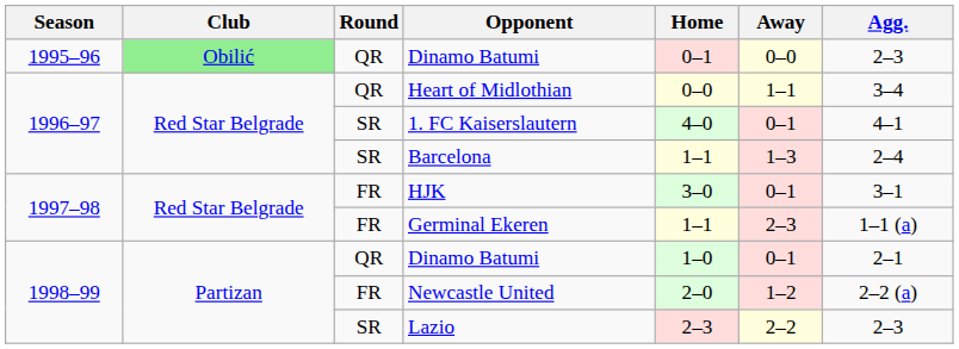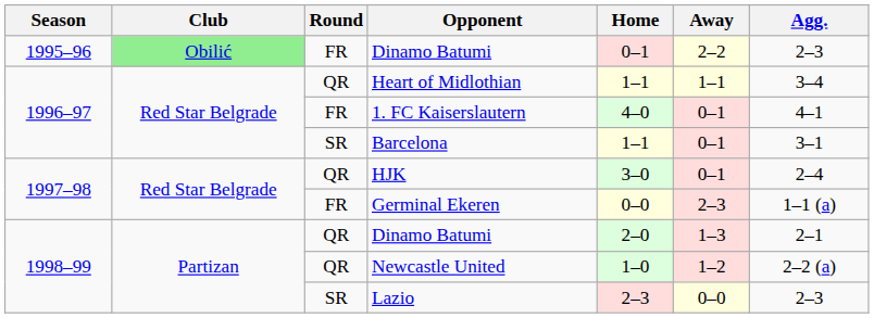1995–96 / Dinamo Batumi | Round: QR -> FR
1995–96 / Dinamo Batumi | Away: 0–0 -> 2–2
Heart of Midlothian | Home: 0–0 -> 1–1
1. FC Kaiserslautern | Round: SR -> FR
Barcelona | Away: 1–3 -> 0–1
Barcelona | Agg.: 2–4 -> 3–1
HJK | Round: FR -> QR
HJK | Agg.: 3–1 -> 2–4
Germinal Ekeren | Home: 1–1 -> 0–0
1998–99 / Dinamo Batumi | Home: 1–0 -> 2–0
1998–99 / Dinamo Batumi | Away: 0–1 -> 1–3
Newcastle United | Round: FR -> QR
Newcastle United | Home: 2–0 -> 1–0
Lazio | Away: 2–2 -> 0–0
